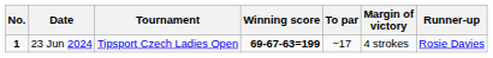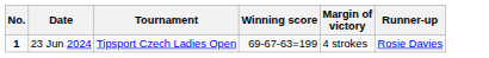- column: To par | −17
23 Jun 2024 | Winning score: bold -> normal
